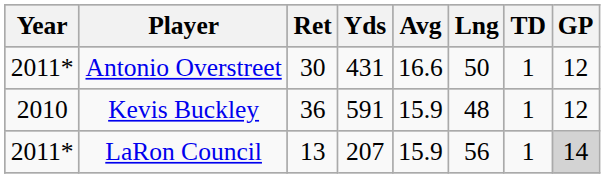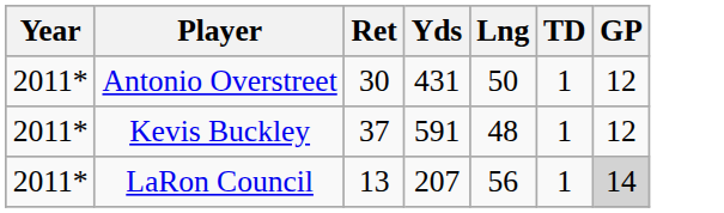- column: Avg | 16.6 | 15.9 | 15.9
Kevis Buckley | Year: 2010 -> 2011*
Kevis Buckley | Ret: 36 -> 37
